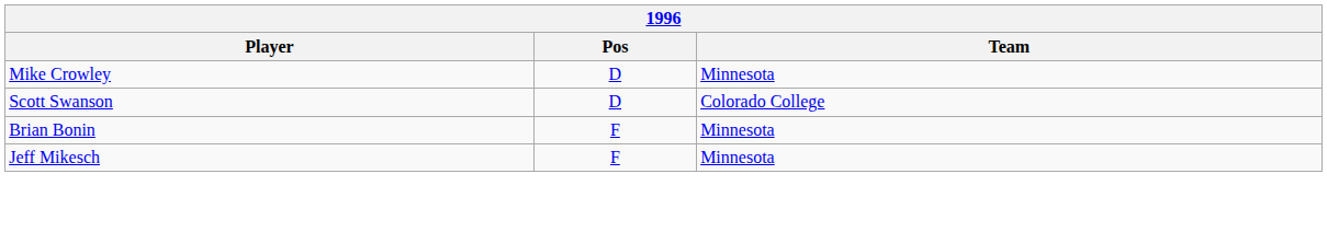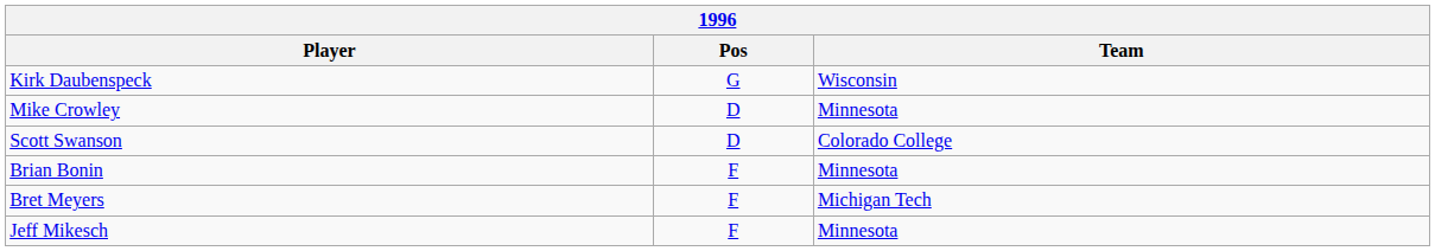+ row: Kirk Daubenspeck | G | Wisconsin
+ row: Bret Meyers | F | Michigan Tech
